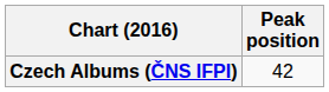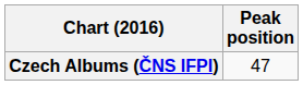Czech Albums (ČNS IFPI) | Peak position: 42 -> 47
